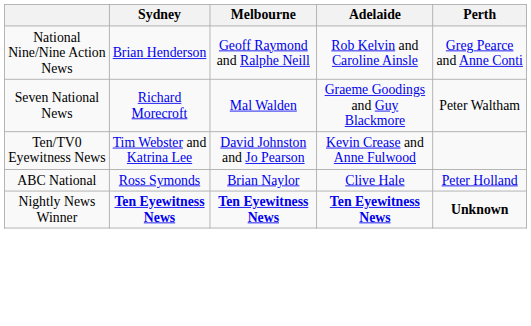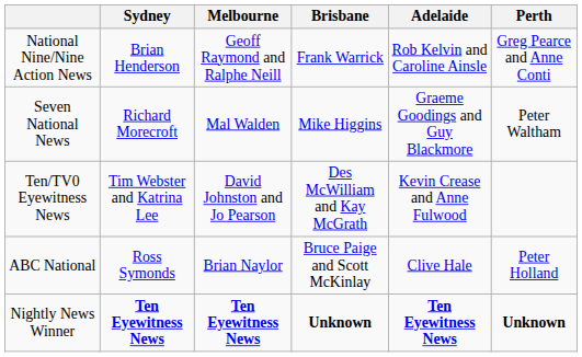+ column: Brisbane | Frank Warrick | Mike Higgins | Des McWilliam and Kay McGrath | Bruce Paige and Scott McKinlay | Unknown
